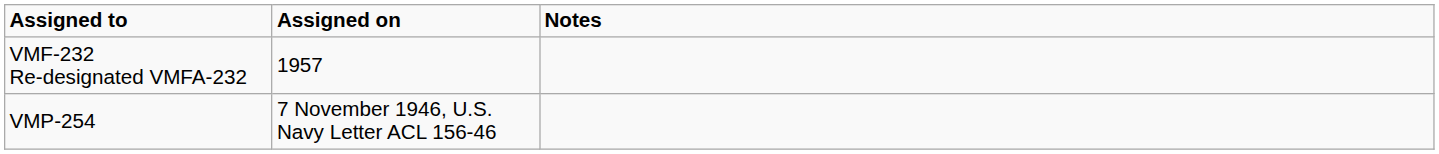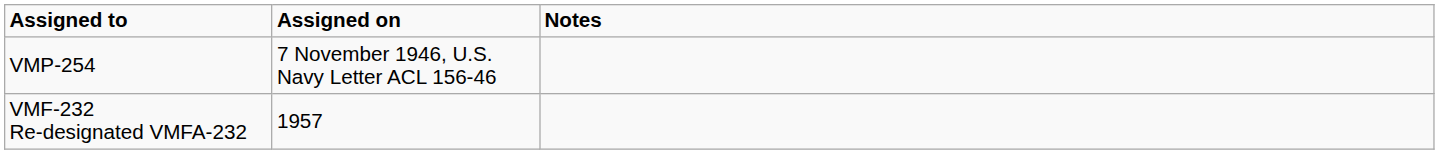rows swapped: VMP-254 <-> VMF-232 Re-designated VMFA-232
